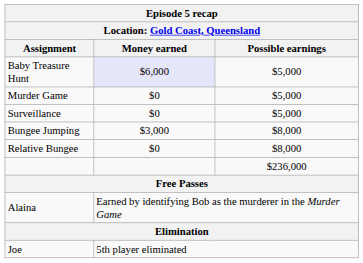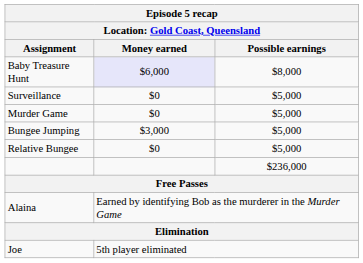Baby Treasure Hunt | Possible earnings: $5,000 -> $8,000
rows swapped: Surveillance <-> Murder Game
Bungee Jumping | Possible earnings: $8,000 -> $5,000
Relative Bungee | Possible earnings: $8,000 -> $5,000
